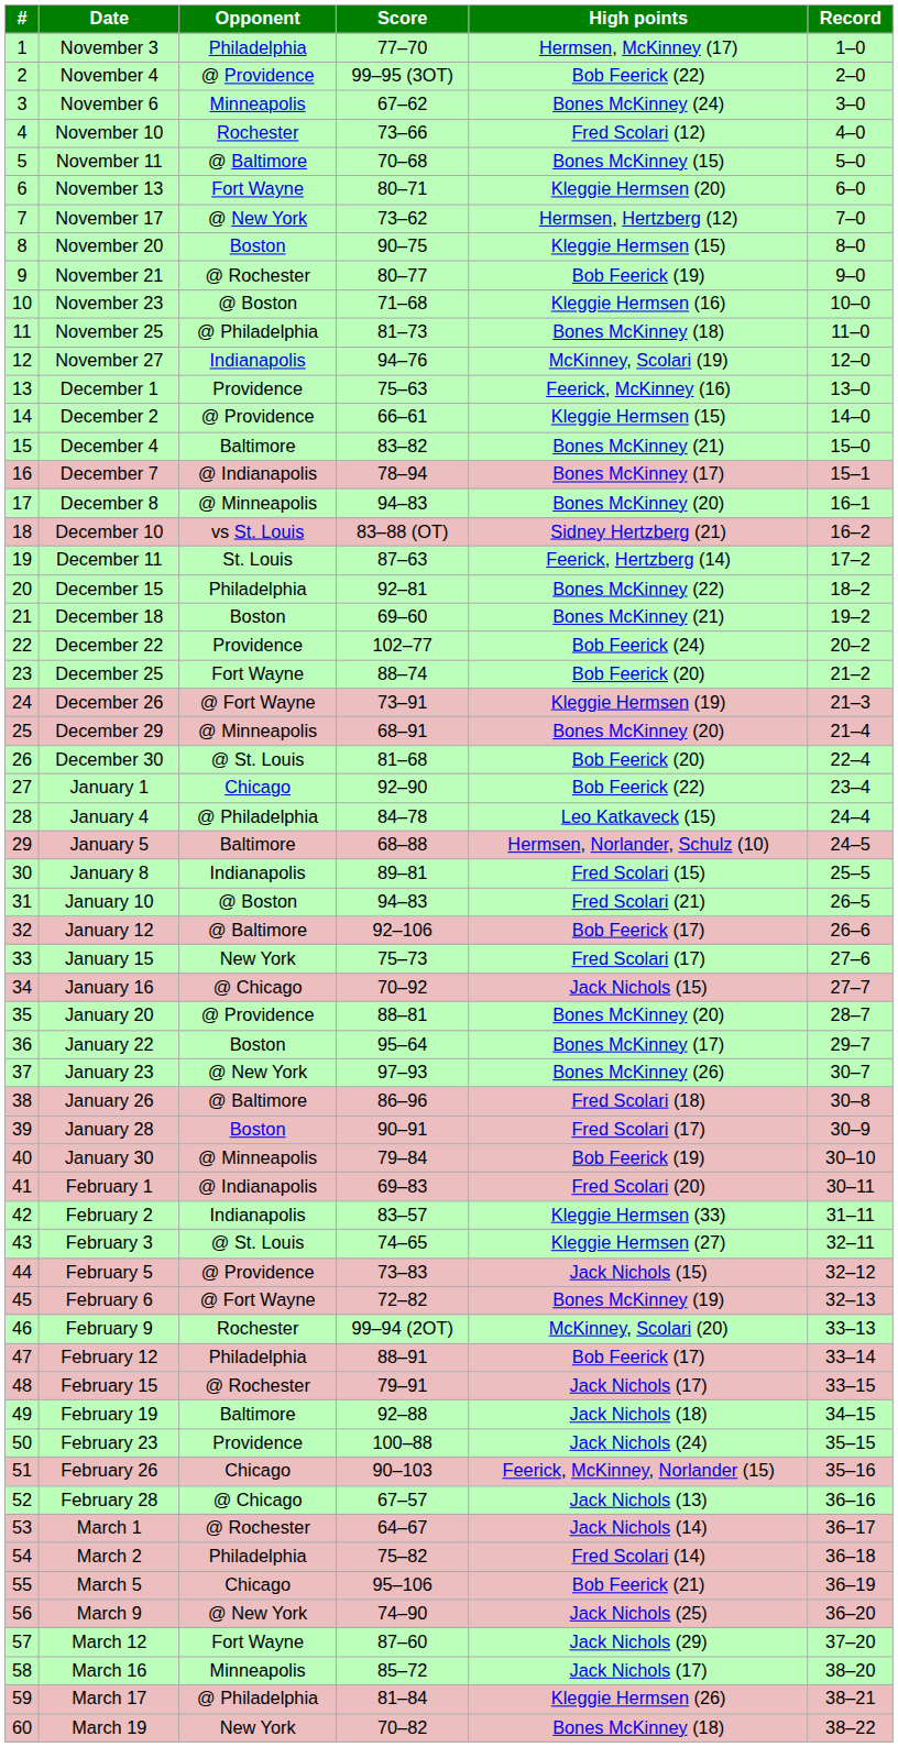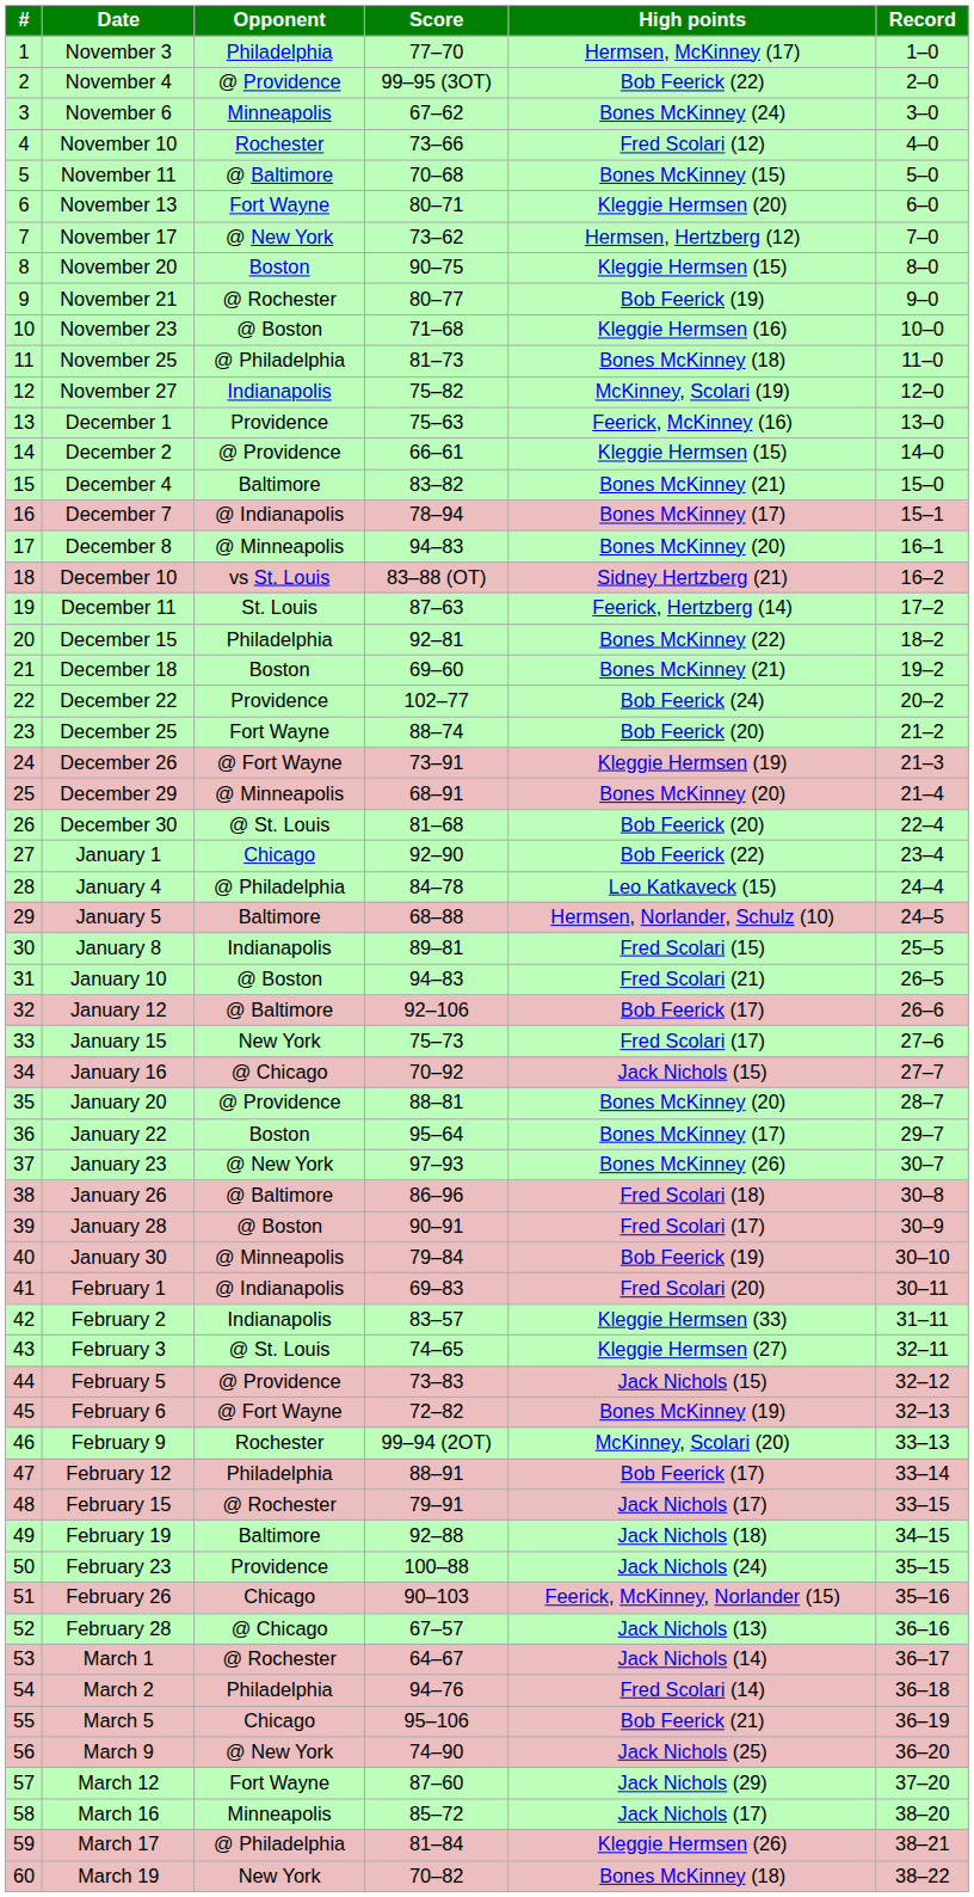November 27 | Score: 94–76 -> 75–82
January 28 | Opponent: Boston -> @ Boston
March 2 | Score: 75–82 -> 94–76
